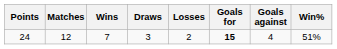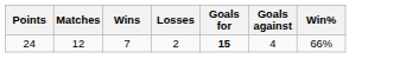- column: Draws | 3
24 | Win%: 51% -> 66%
